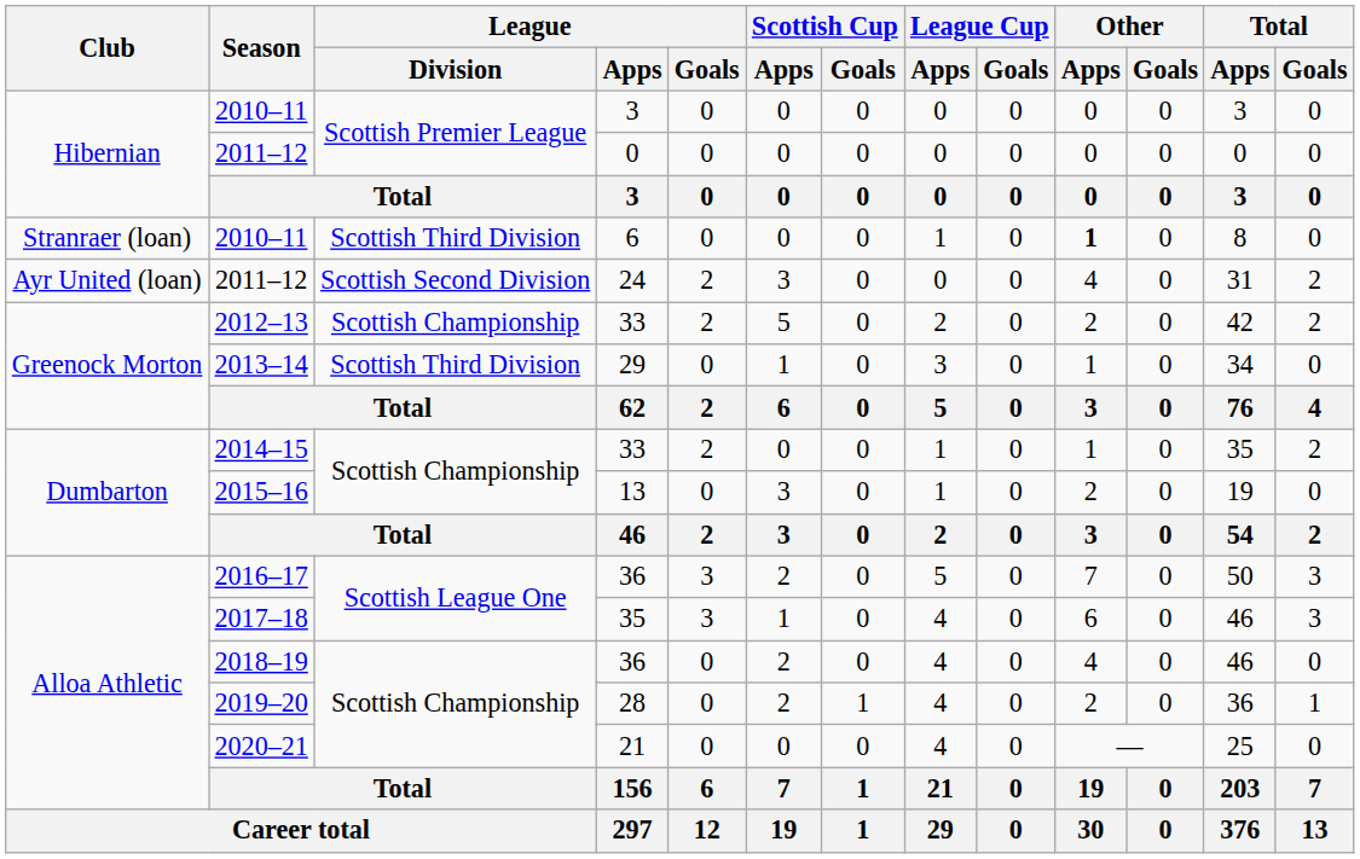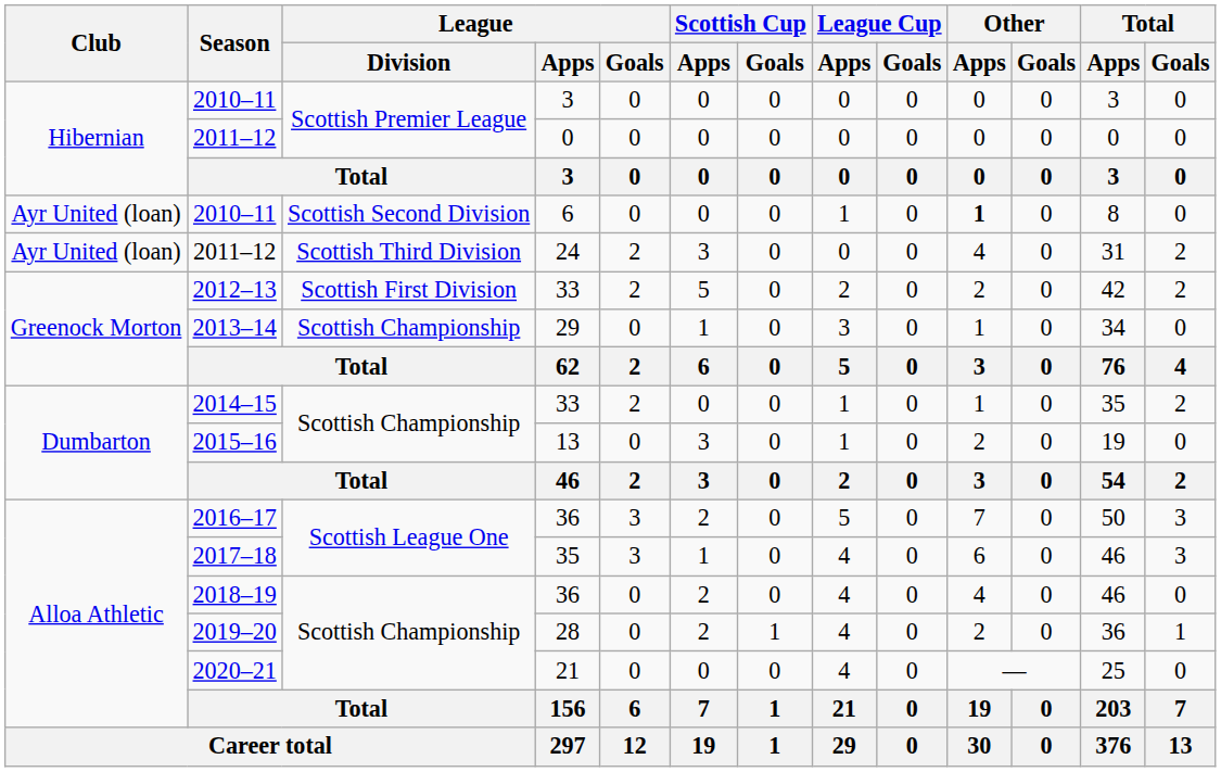2010–11 / 6 | Club: Stranraer (loan) -> Ayr United (loan)
2010–11 / 6 | League / Division: Scottish Third Division -> Scottish Second Division
2011–12 / 24 | League / Division: Scottish Second Division -> Scottish Third Division
2012–13 | League / Division: Scottish Championship -> Scottish First Division
2013–14 | League / Division: Scottish Third Division -> Scottish Championship
